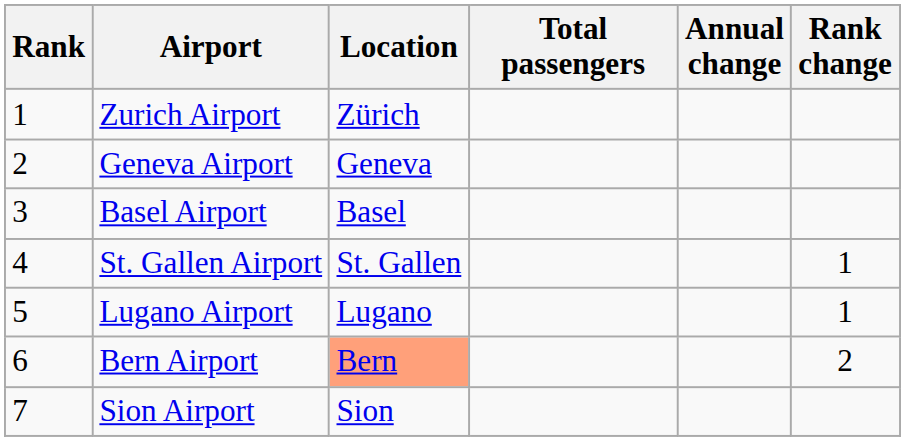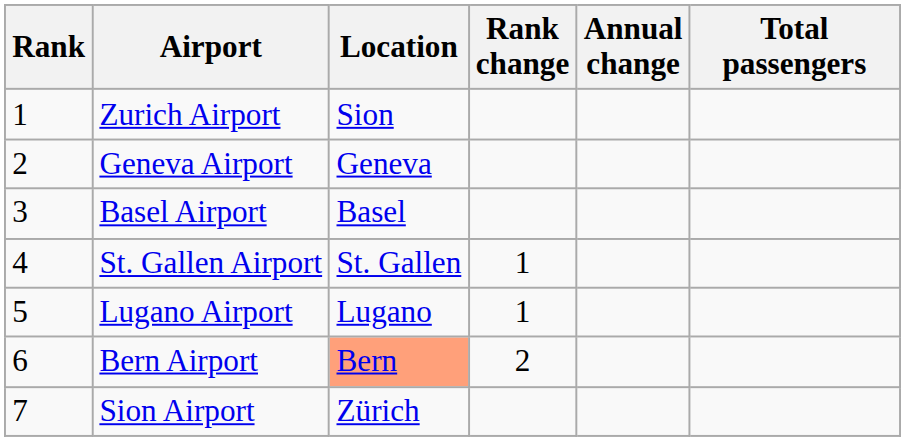columns swapped: Total passengers <-> Rank change
Zurich Airport | Location: Zürich -> Sion
Sion Airport | Location: Sion -> Zürich
